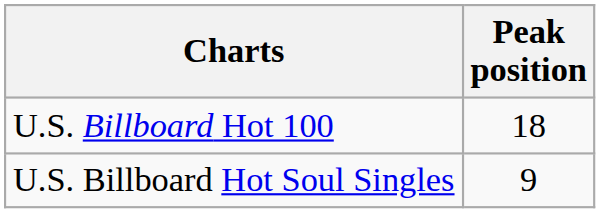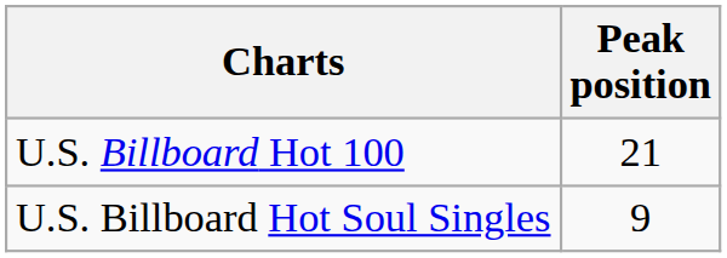U.S. Billboard Hot 100 | Peak position: 18 -> 21
